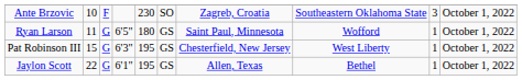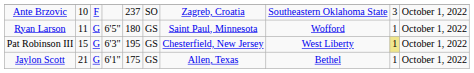Ante Brzovic | column 5: 230 -> 237
Pat Robinson III | column 9: no background -> khaki background
Jaylon Scott | column 2: 22 -> 21
Jaylon Scott | column 5: 195 -> 175
